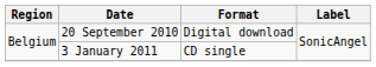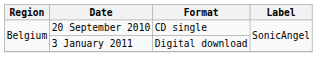20 September 2010 | Format: Digital download -> CD single
3 January 2011 | Format: CD single -> Digital download
